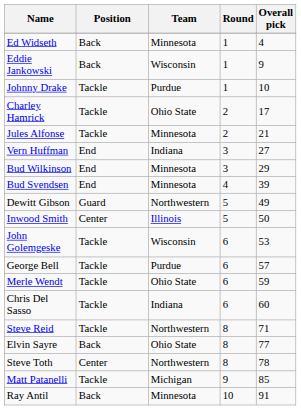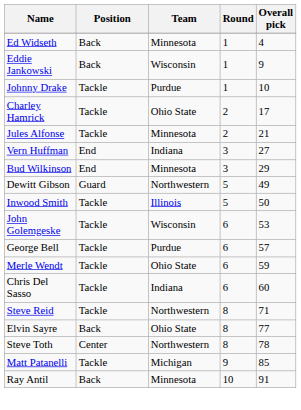- row: Bud Svendsen | End | Minnesota | 4 | 39
Inwood Smith | Position: Center -> Tackle
